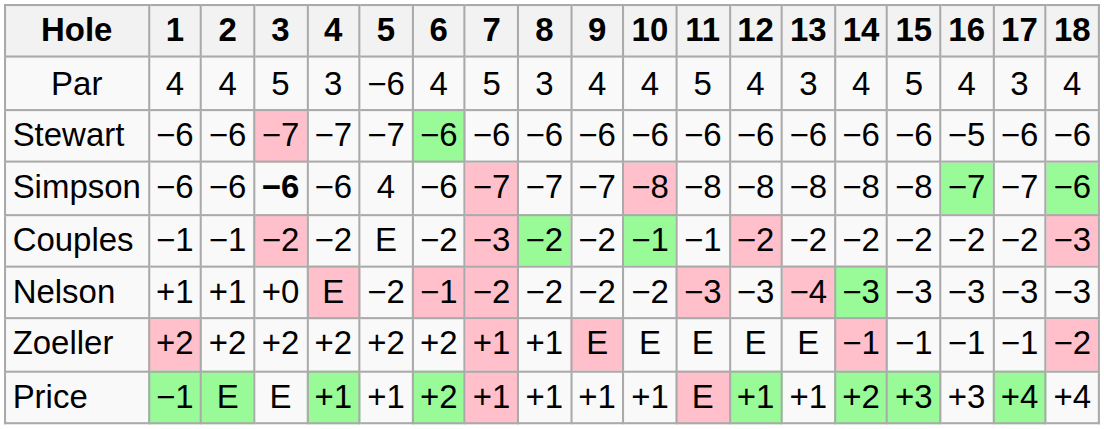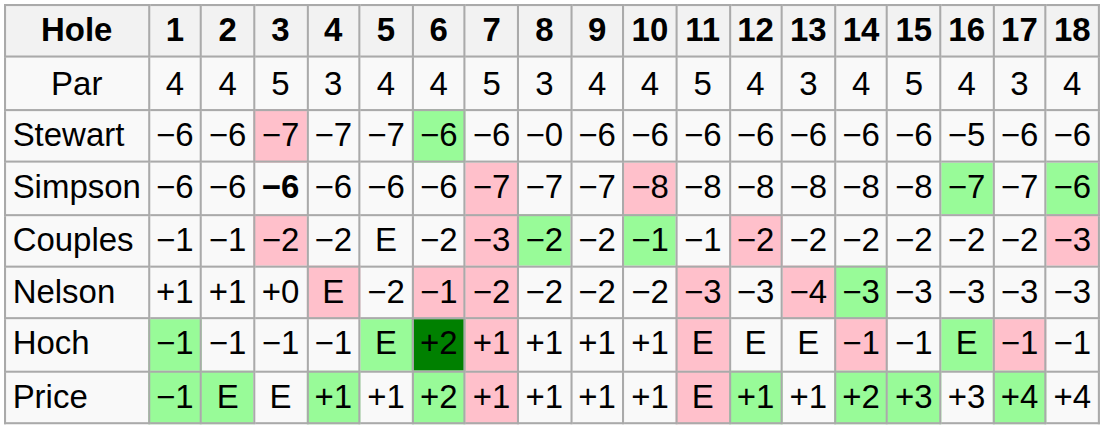Par | 5: −6 -> 4
Stewart | 8: −6 -> −0
Simpson | 5: 4 -> −6
- row: Zoeller | +2 | +2 | +2 | +2 | +2 | +2 | +1 | +1 | E | E | E | E | E | −1 | −1 | −1 | −1 | −2
+ row: Hoch | −1 | −1 | −1 | −1 | E | +2 | +1 | +1 | +1 | +1 | E | E | E | −1 | −1 | E | −1 | −1
